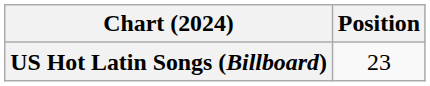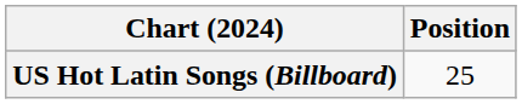US Hot Latin Songs (Billboard) | Position: 23 -> 25
